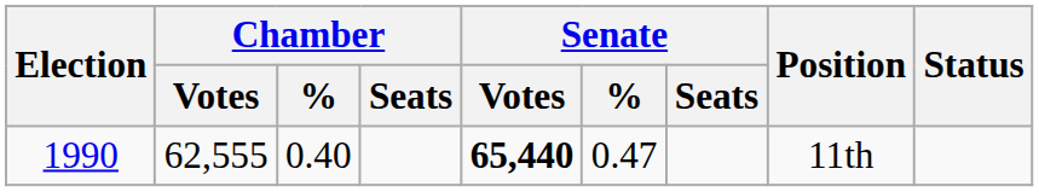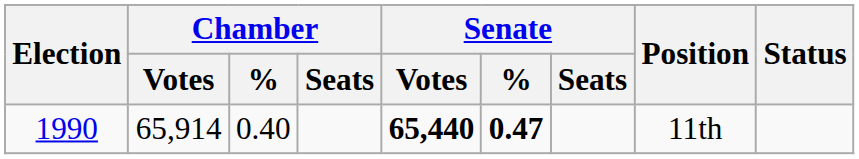1990 | Chamber / Votes: 62,555 -> 65,914
1990 | Senate / %: normal -> bold
